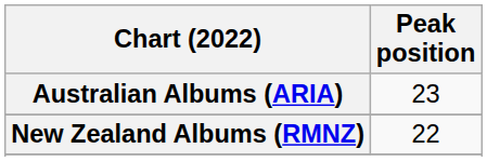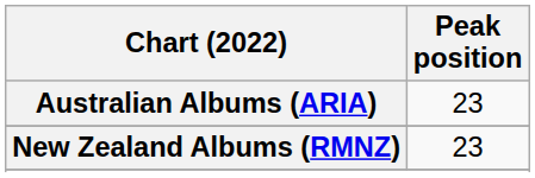New Zealand Albums (RMNZ) | Peak position: 22 -> 23
